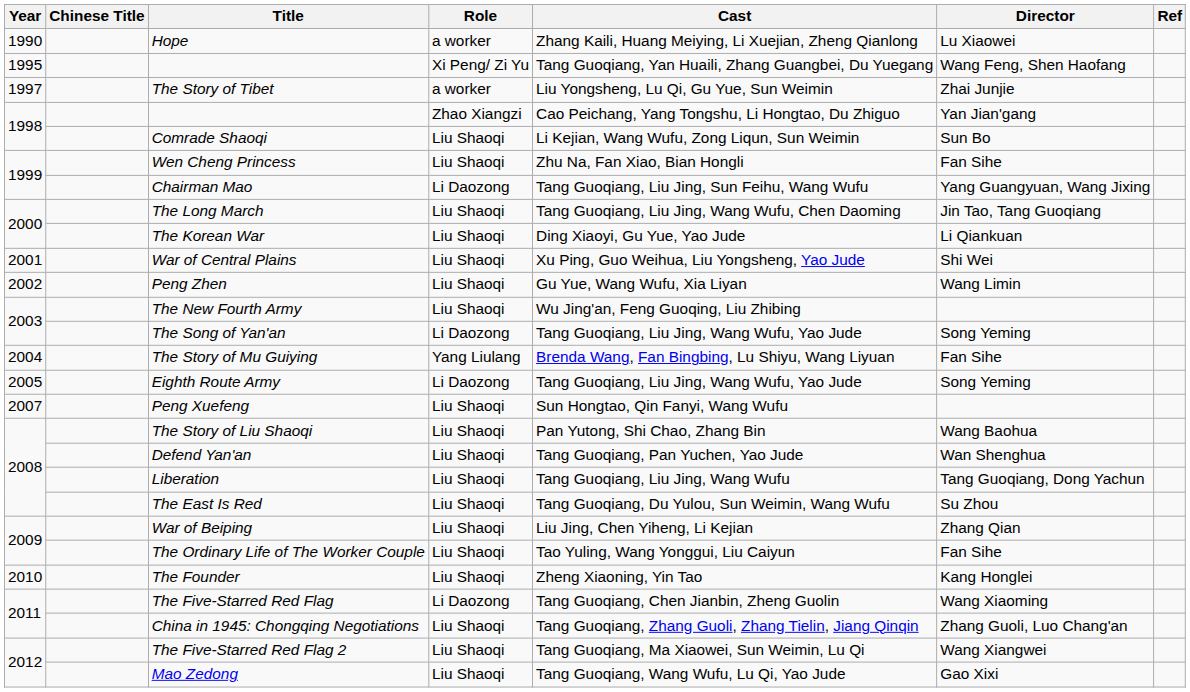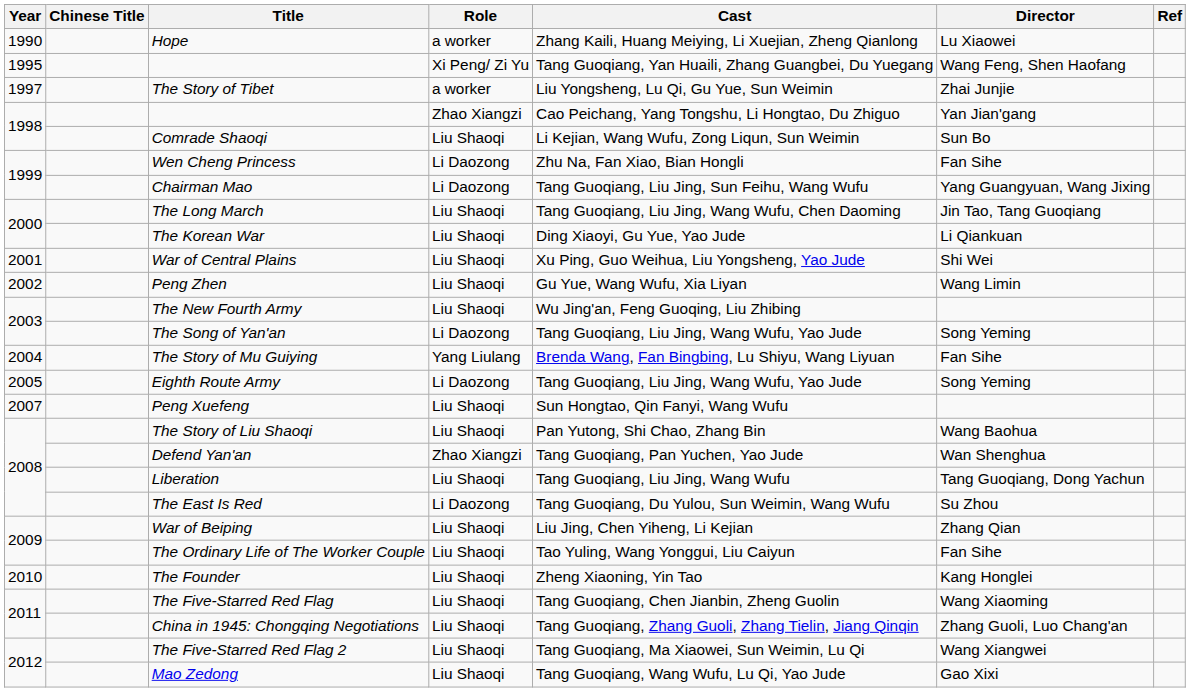Wen Cheng Princess | Role: Liu Shaoqi -> Li Daozong
Defend Yan'an | Role: Liu Shaoqi -> Zhao Xiangzi
The East Is Red | Role: Liu Shaoqi -> Li Daozong
The Five-Starred Red Flag | Role: Li Daozong -> Liu Shaoqi
